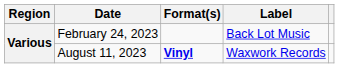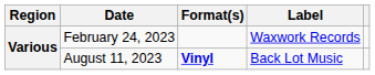February 24, 2023 | Label: Back Lot Music -> Waxwork Records
August 11, 2023 | Label: Waxwork Records -> Back Lot Music
